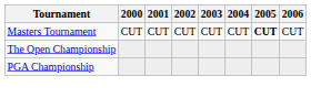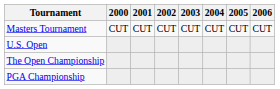Masters Tournament | 2005: bold -> normal
+ row: U.S. Open
